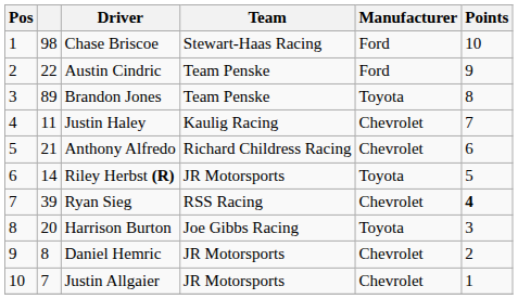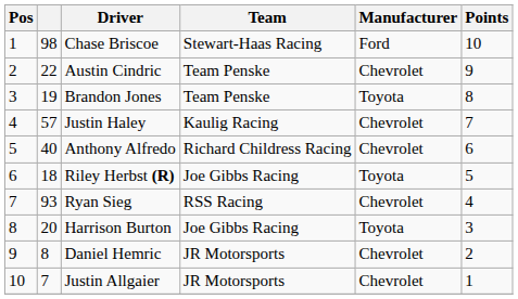Austin Cindric | Manufacturer: Ford -> Chevrolet
Brandon Jones | column 2: 89 -> 19
Justin Haley | column 2: 11 -> 57
Anthony Alfredo | column 2: 21 -> 40
Riley Herbst (R) | column 2: 14 -> 18
Riley Herbst (R) | Team: JR Motorsports -> Joe Gibbs Racing
Ryan Sieg | column 2: 39 -> 93
Ryan Sieg | Points: bold -> normal
